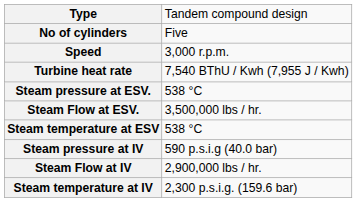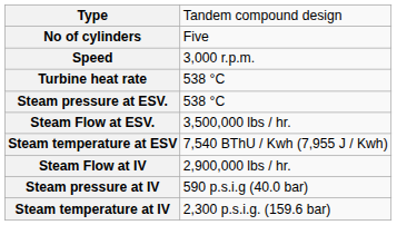Turbine heat rate | column 2: 7,540 BThU / Kwh (7,955 J / Kwh) -> 538 °C
Steam temperature at ESV | column 2: 538 °C -> 7,540 BThU / Kwh (7,955 J / Kwh)
rows swapped: Steam pressure at IV <-> Steam Flow at IV
